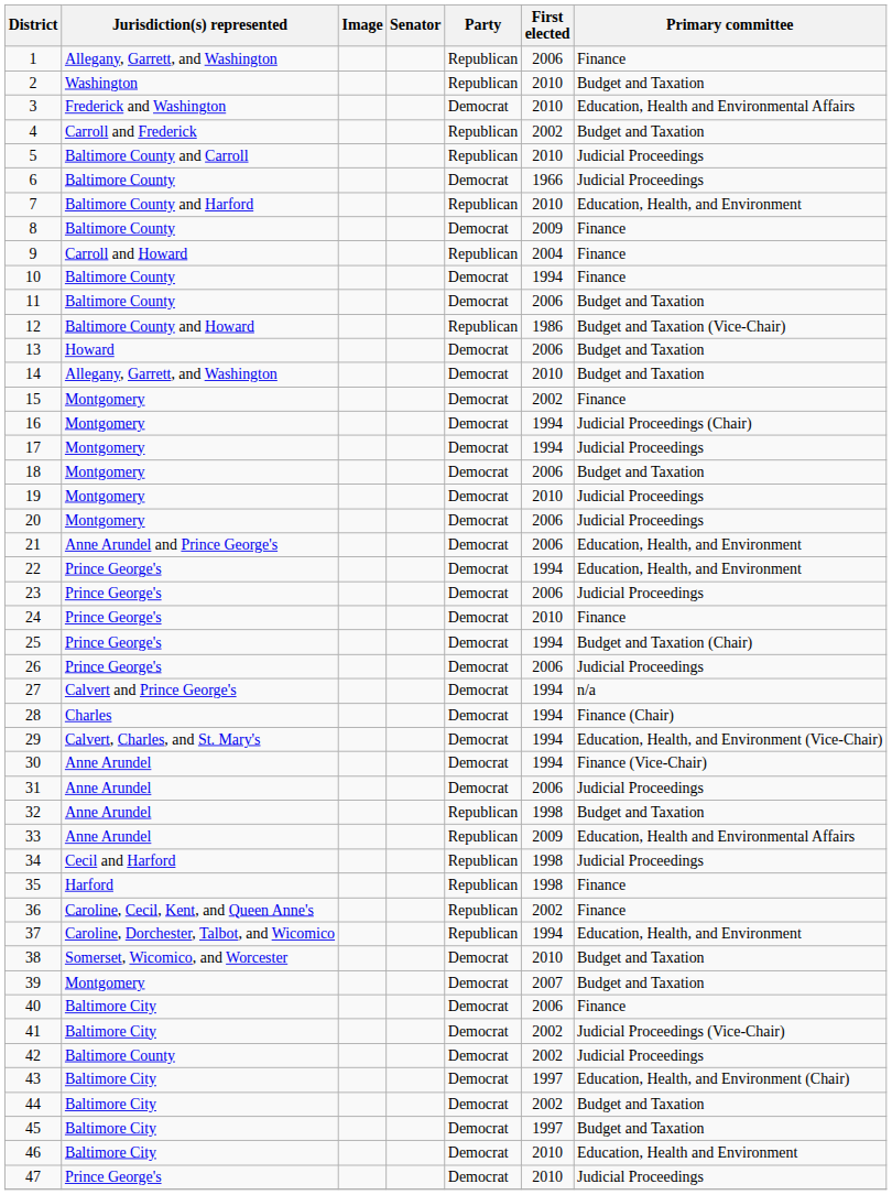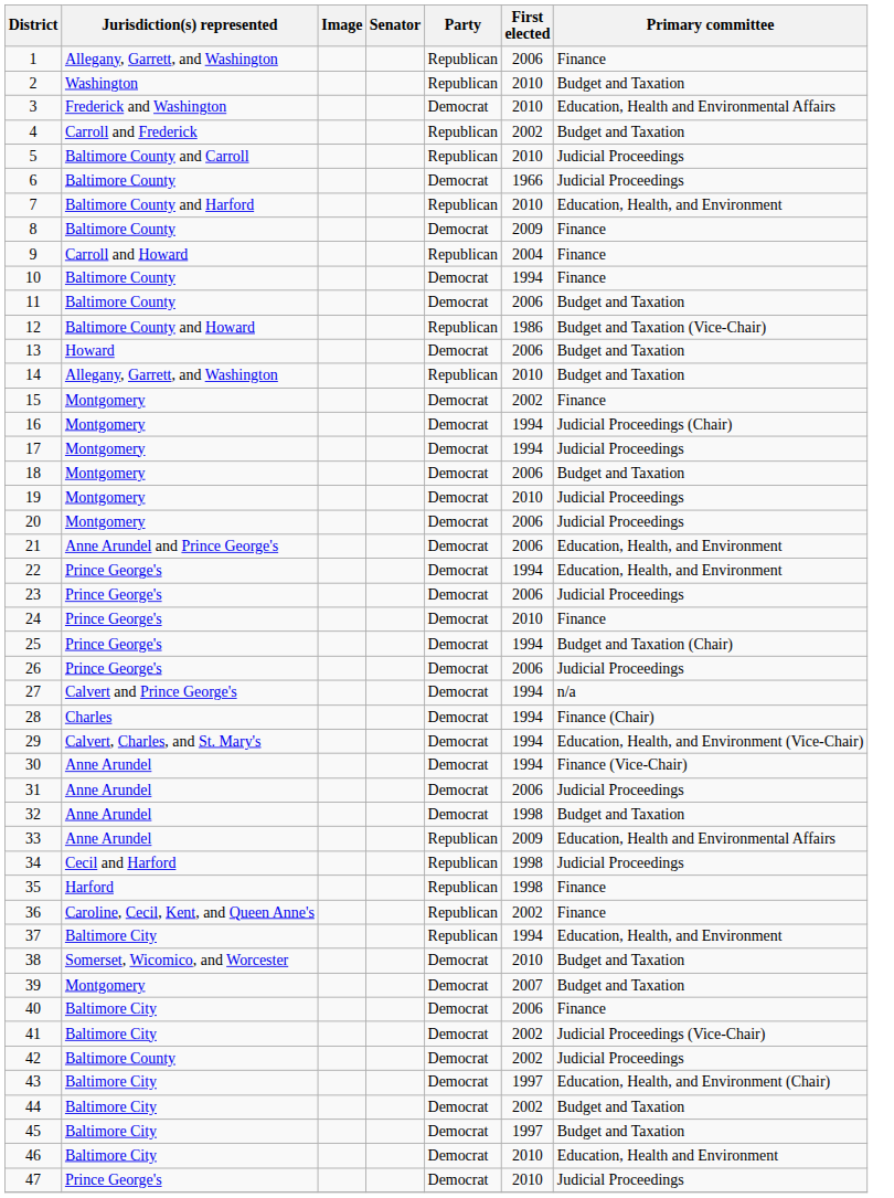14 | Party: Democrat -> Republican
32 | Party: Republican -> Democrat
37 | Jurisdiction(s) represented: Caroline, Dorchester, Talbot, and Wicomico -> Baltimore City
